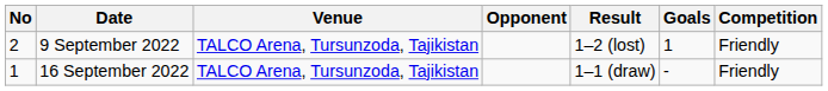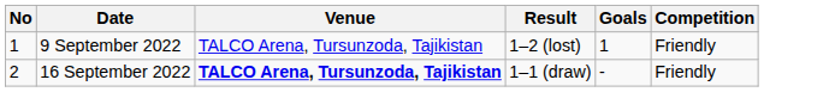- column: Opponent
9 September 2022 | No: 2 -> 1
16 September 2022 | No: 1 -> 2
16 September 2022 | Venue: normal -> bold
